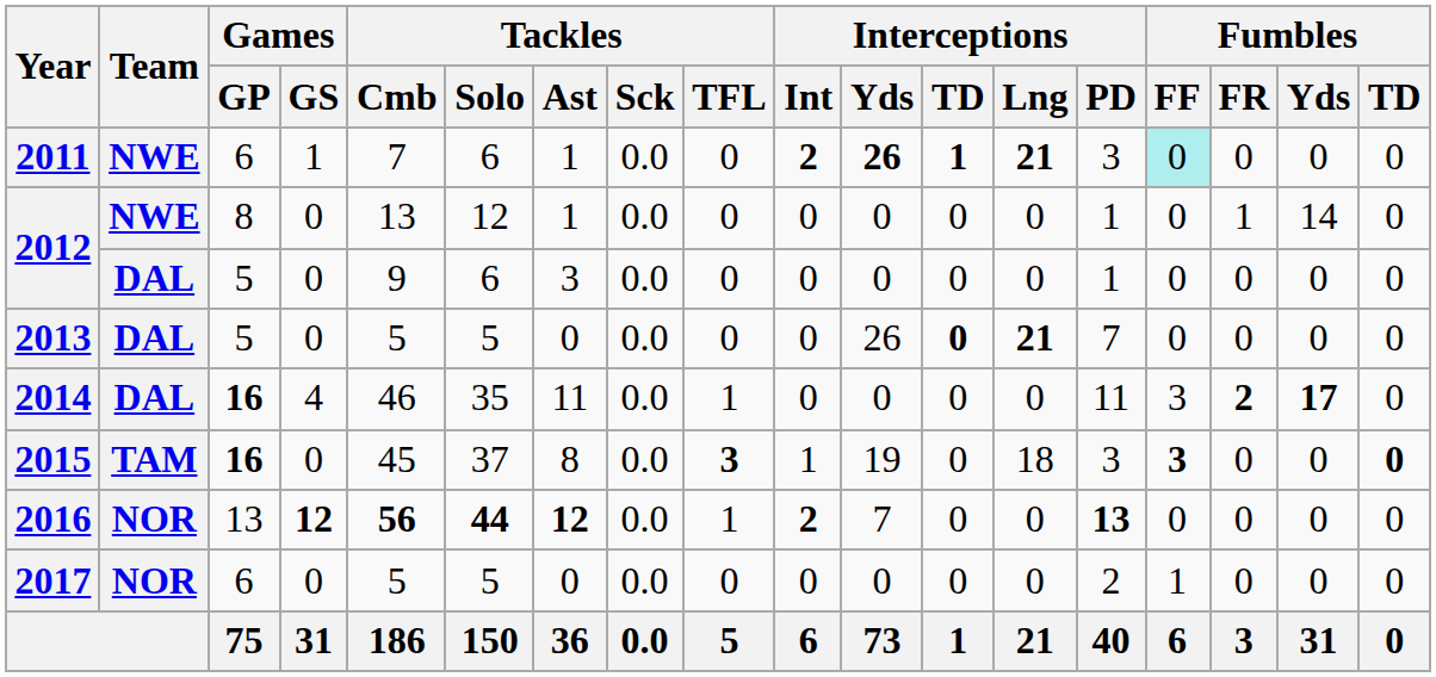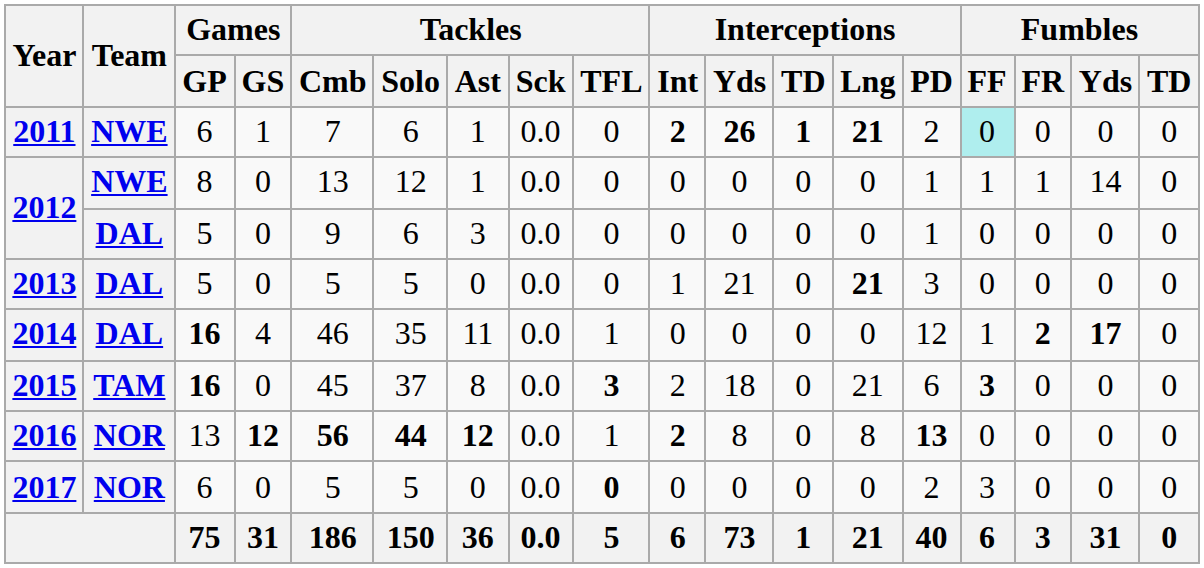2011 | Interceptions / PD: 3 -> 2
2012 / 8 | Fumbles / FF: 0 -> 1
2013 | Interceptions / Int: 0 -> 1
2013 | Interceptions / Yds: 26 -> 21
2013 | Interceptions / TD: bold -> normal
2013 | Interceptions / PD: 7 -> 3
2014 | Interceptions / PD: 11 -> 12
2014 | Fumbles / FF: 3 -> 1
2015 | Interceptions / Int: 1 -> 2
2015 | Interceptions / Yds: 19 -> 18
2015 | Interceptions / Lng: 18 -> 21
2015 | Interceptions / PD: 3 -> 6
2015 | Fumbles / TD: bold -> normal
2016 | Interceptions / Yds: 7 -> 8
2016 | Interceptions / Lng: 0 -> 8
2017 | Tackles / TFL: normal -> bold
2017 | Fumbles / FF: 1 -> 3
